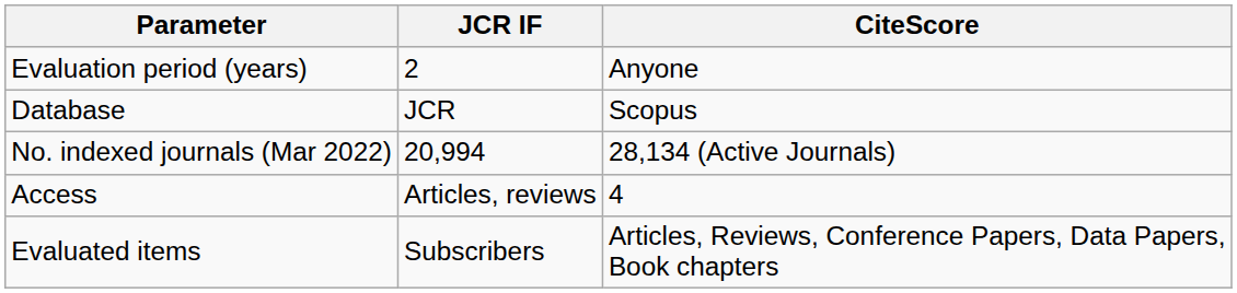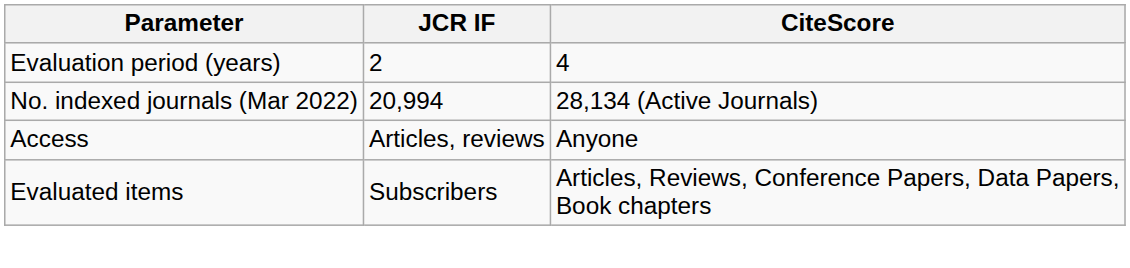Evaluation period (years) | CiteScore: Anyone -> 4
- row: Database | JCR | Scopus
Access | CiteScore: 4 -> Anyone
